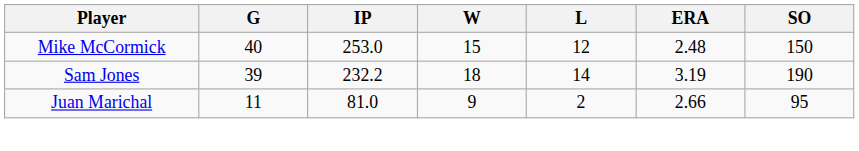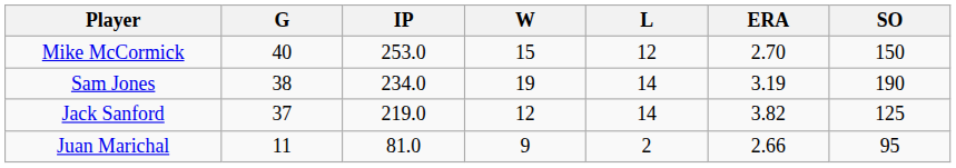Mike McCormick | ERA: 2.48 -> 2.70
Sam Jones | G: 39 -> 38
Sam Jones | IP: 232.2 -> 234.0
Sam Jones | W: 18 -> 19
+ row: Jack Sanford | 37 | 219.0 | 12 | 14 | 3.82 | 125
